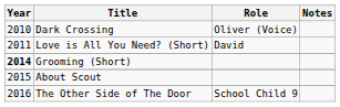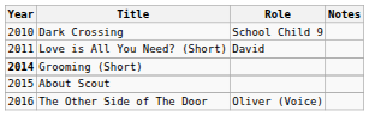Dark Crossing | Role: Oliver (Voice) -> School Child 9
The Other Side of The Door | Role: School Child 9 -> Oliver (Voice)
